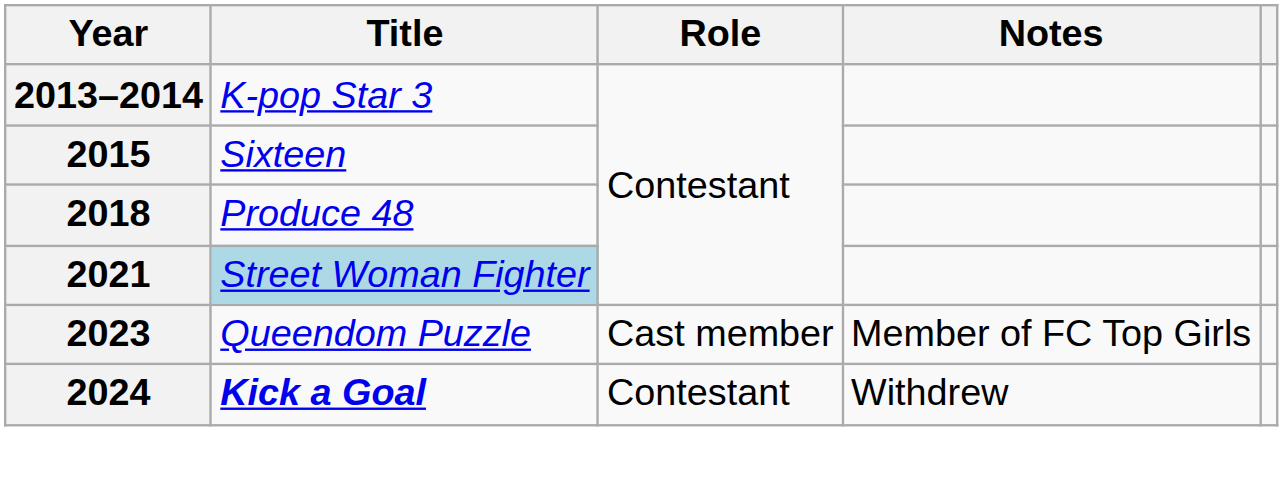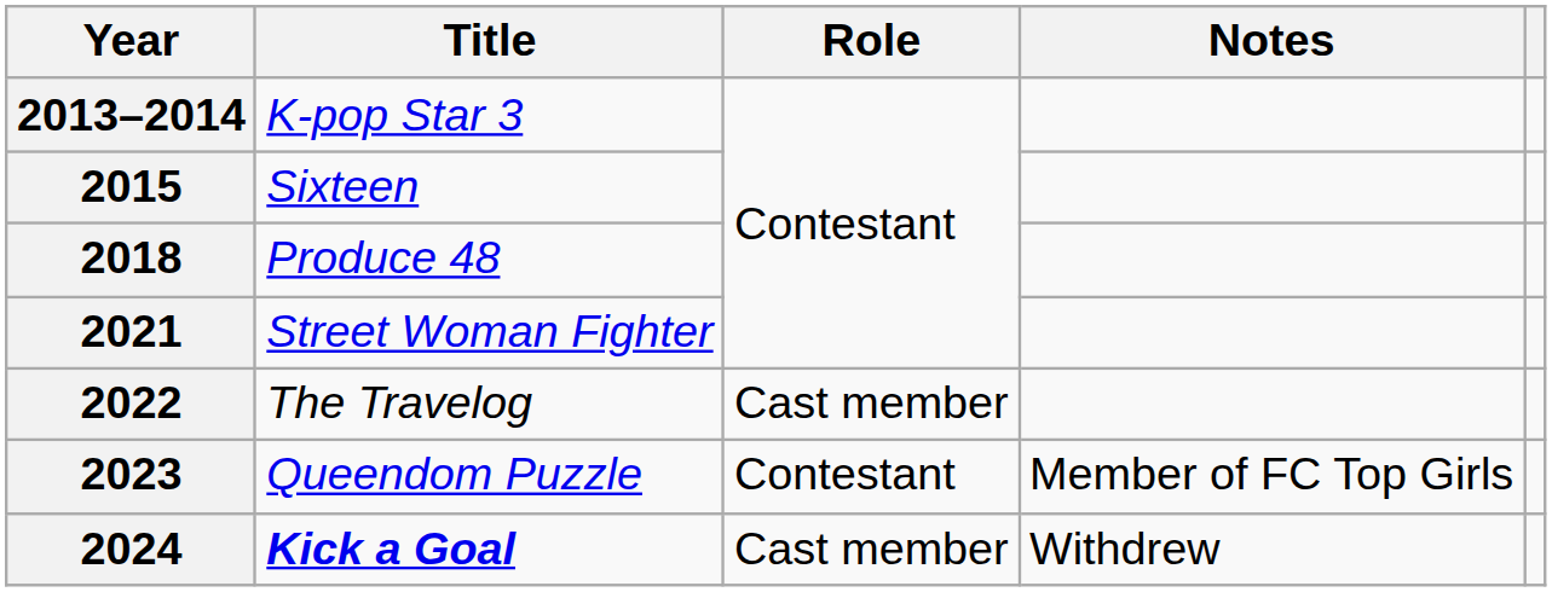2021 | Title: lightblue background -> no background
+ row: 2022 | The Travelog | Cast member
2023 | Role: Cast member -> Contestant
2024 | Role: Contestant -> Cast member
